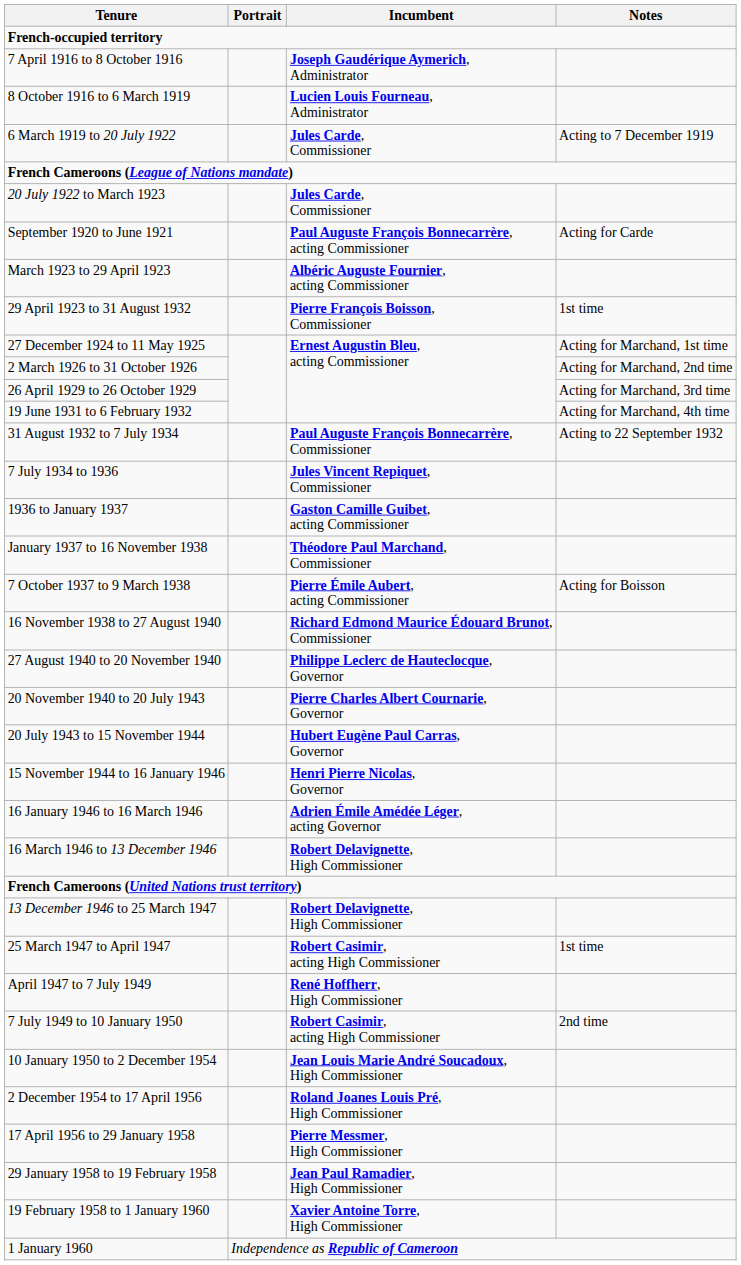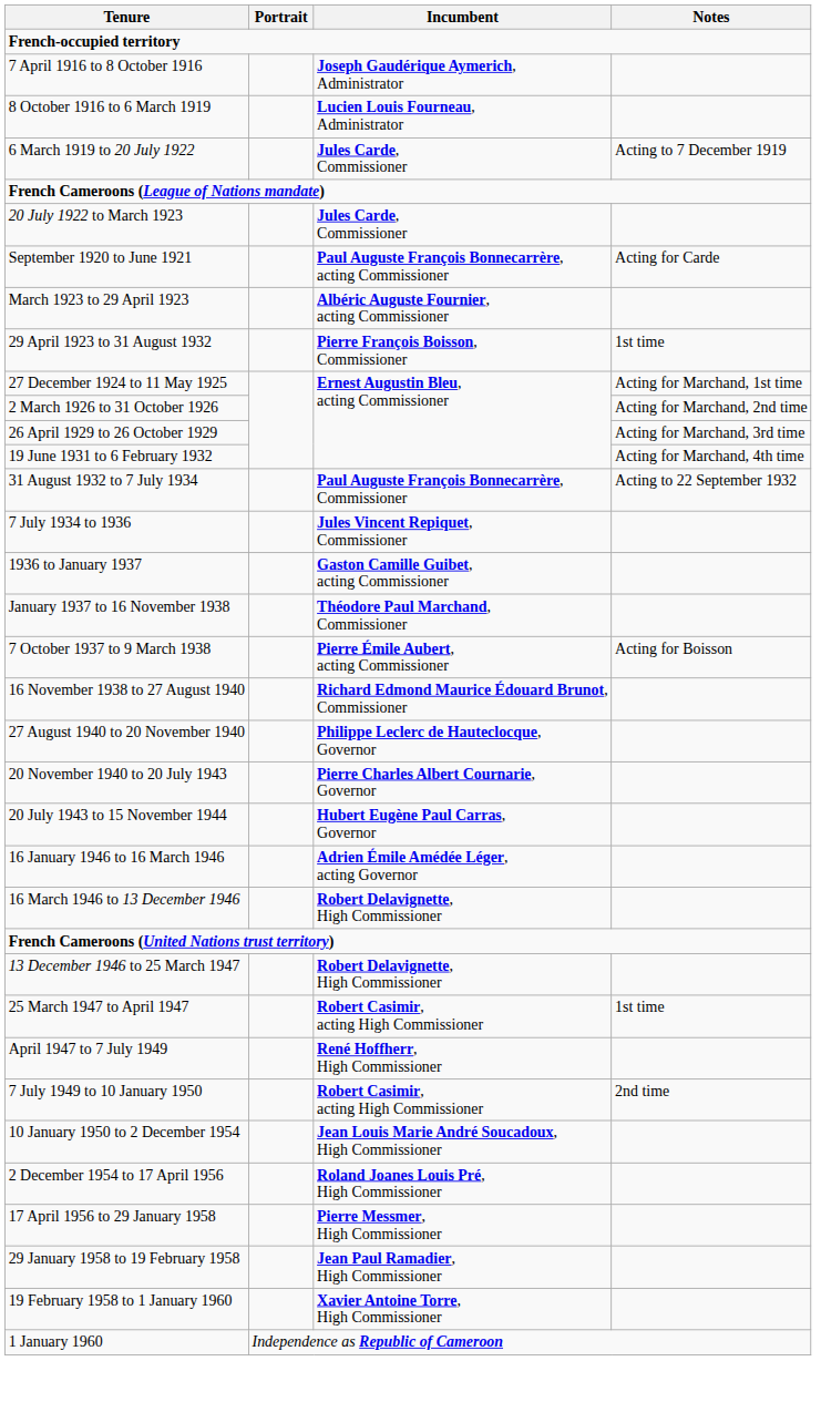- row: 15 November 1944 to 16 January 1946 | Henri Pierre Nicolas, Governor
